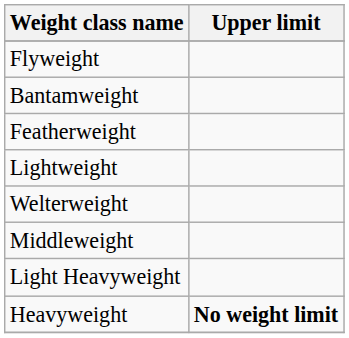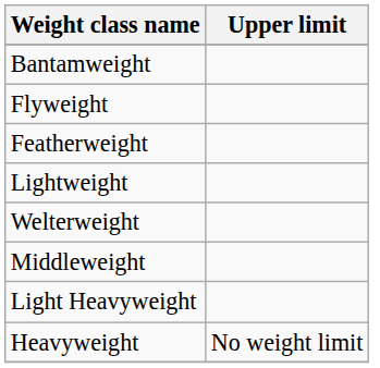rows swapped: Flyweight <-> Bantamweight
Heavyweight | Upper limit: bold -> normal
